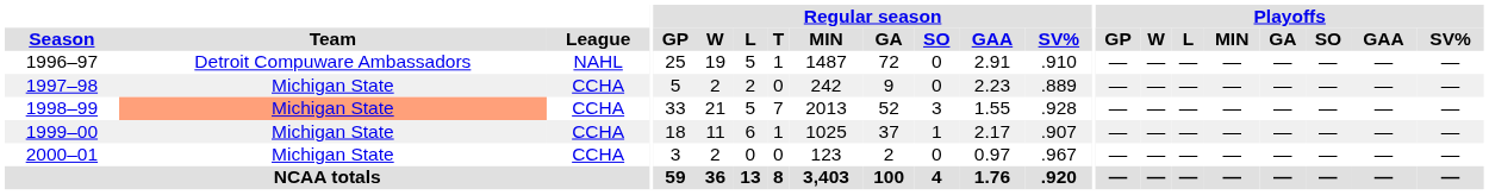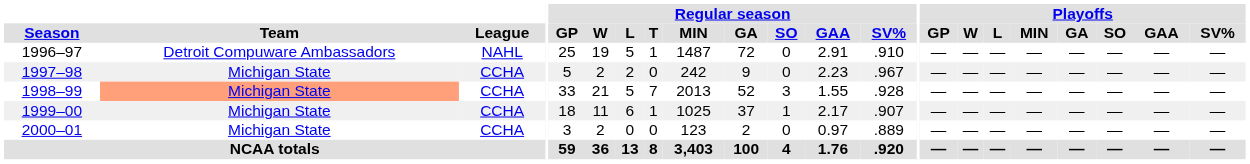1997–98 | Regular season / SV%: .889 -> .967
2000–01 | Regular season / SV%: .967 -> .889
